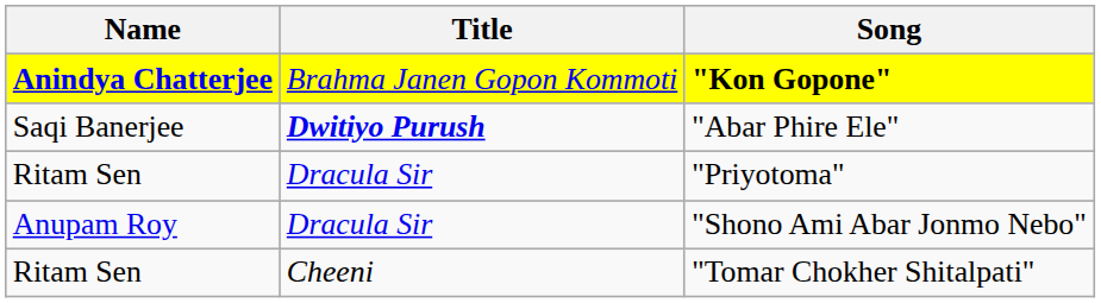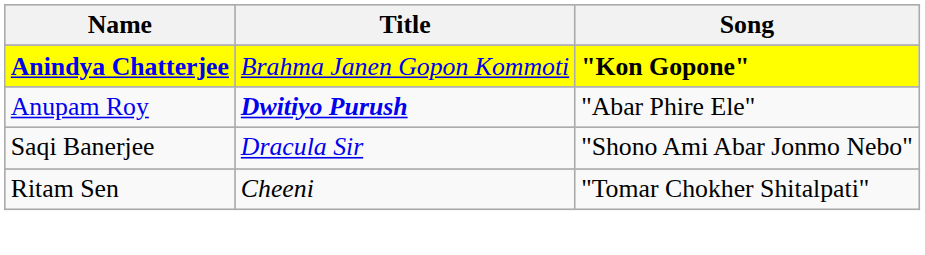"Abar Phire Ele" | Name: Saqi Banerjee -> Anupam Roy
- row: Ritam Sen | Dracula Sir | "Priyotoma"
"Shono Ami Abar Jonmo Nebo" | Name: Anupam Roy -> Saqi Banerjee
